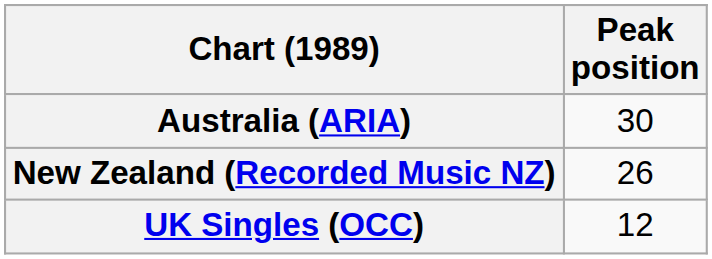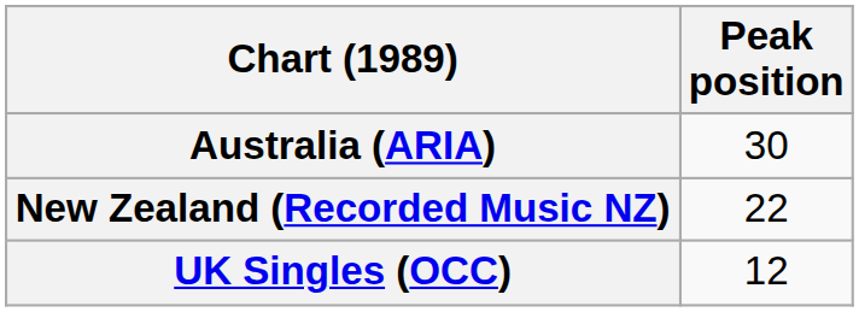New Zealand (Recorded Music NZ) | Peak position: 26 -> 22
